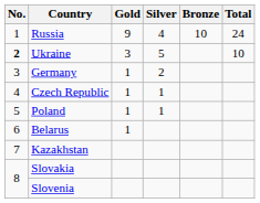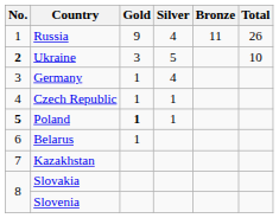Russia | Bronze: 10 -> 11
Russia | Total: 24 -> 26
Germany | Silver: 2 -> 4
Poland | No.: normal -> bold
Poland | Gold: normal -> bold
